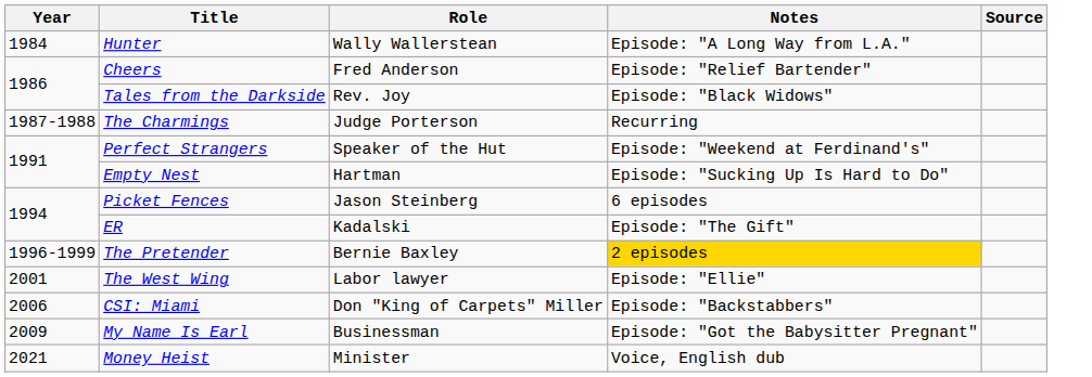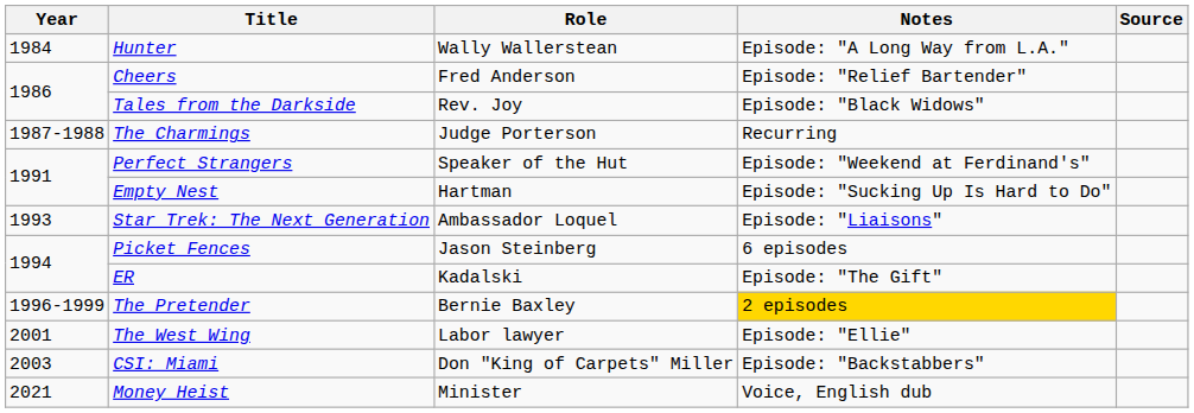+ row: 1993 | Star Trek: The Next Generation | Ambassador Loquel | Episode: "Liaisons"
CSI: Miami | Year: 2006 -> 2003
- row: 2009 | My Name Is Earl | Businessman | Episode: "Got the Babysitter Pregnant"
